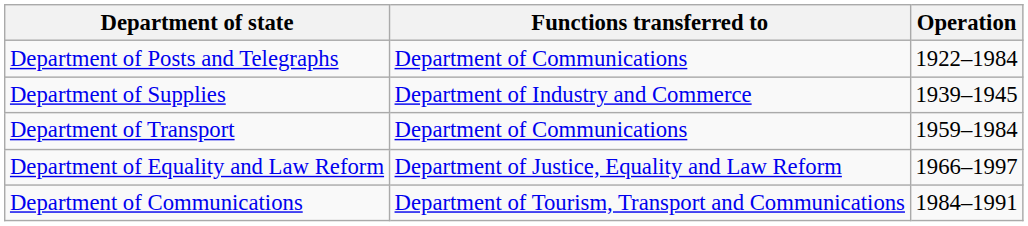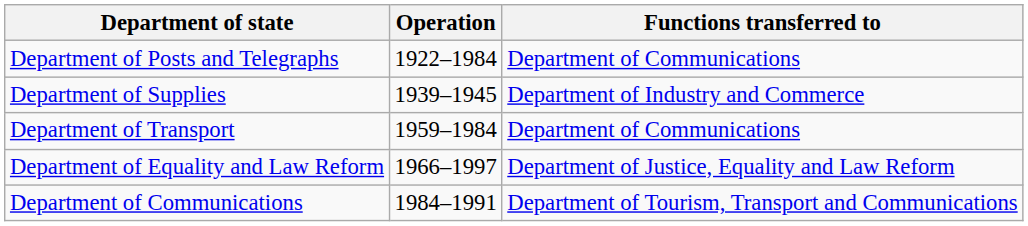columns swapped: Operation <-> Functions transferred to
